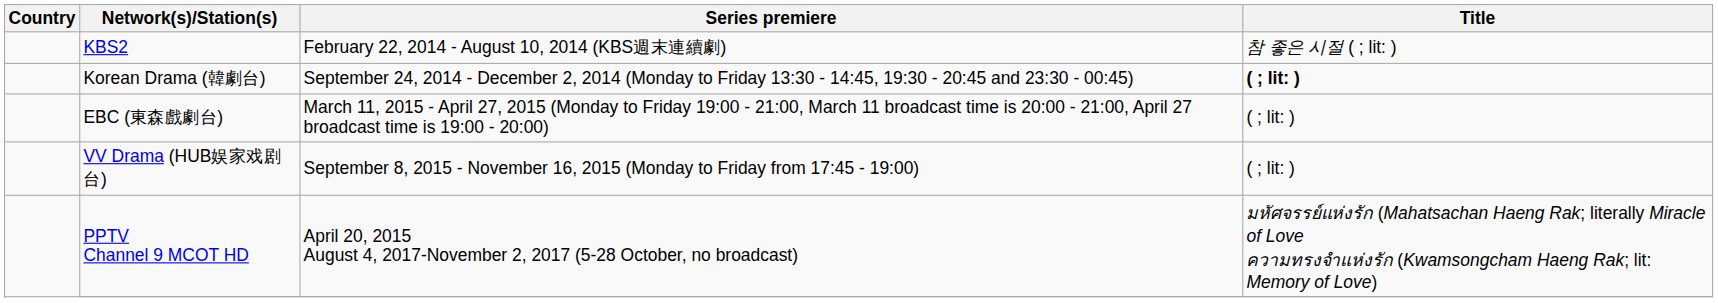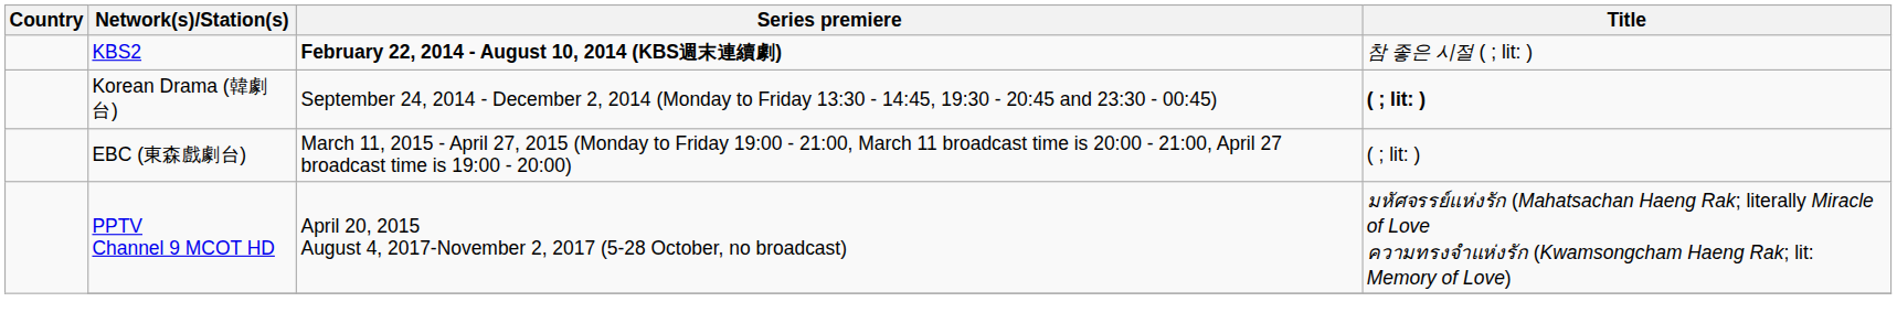KBS2 | Series premiere: normal -> bold
- row: VV Drama (HUB娱家戏剧台) | September 8, 2015 - November 16, 2015 (Monday to Friday from 17:45 - 19:00) | ( ; lit: )
